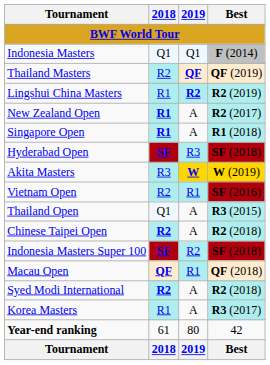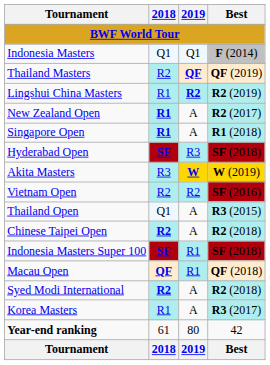Vietnam Open | 2019: R1 -> R2
Indonesia Masters Super 100 | 2019: R2 -> R1
